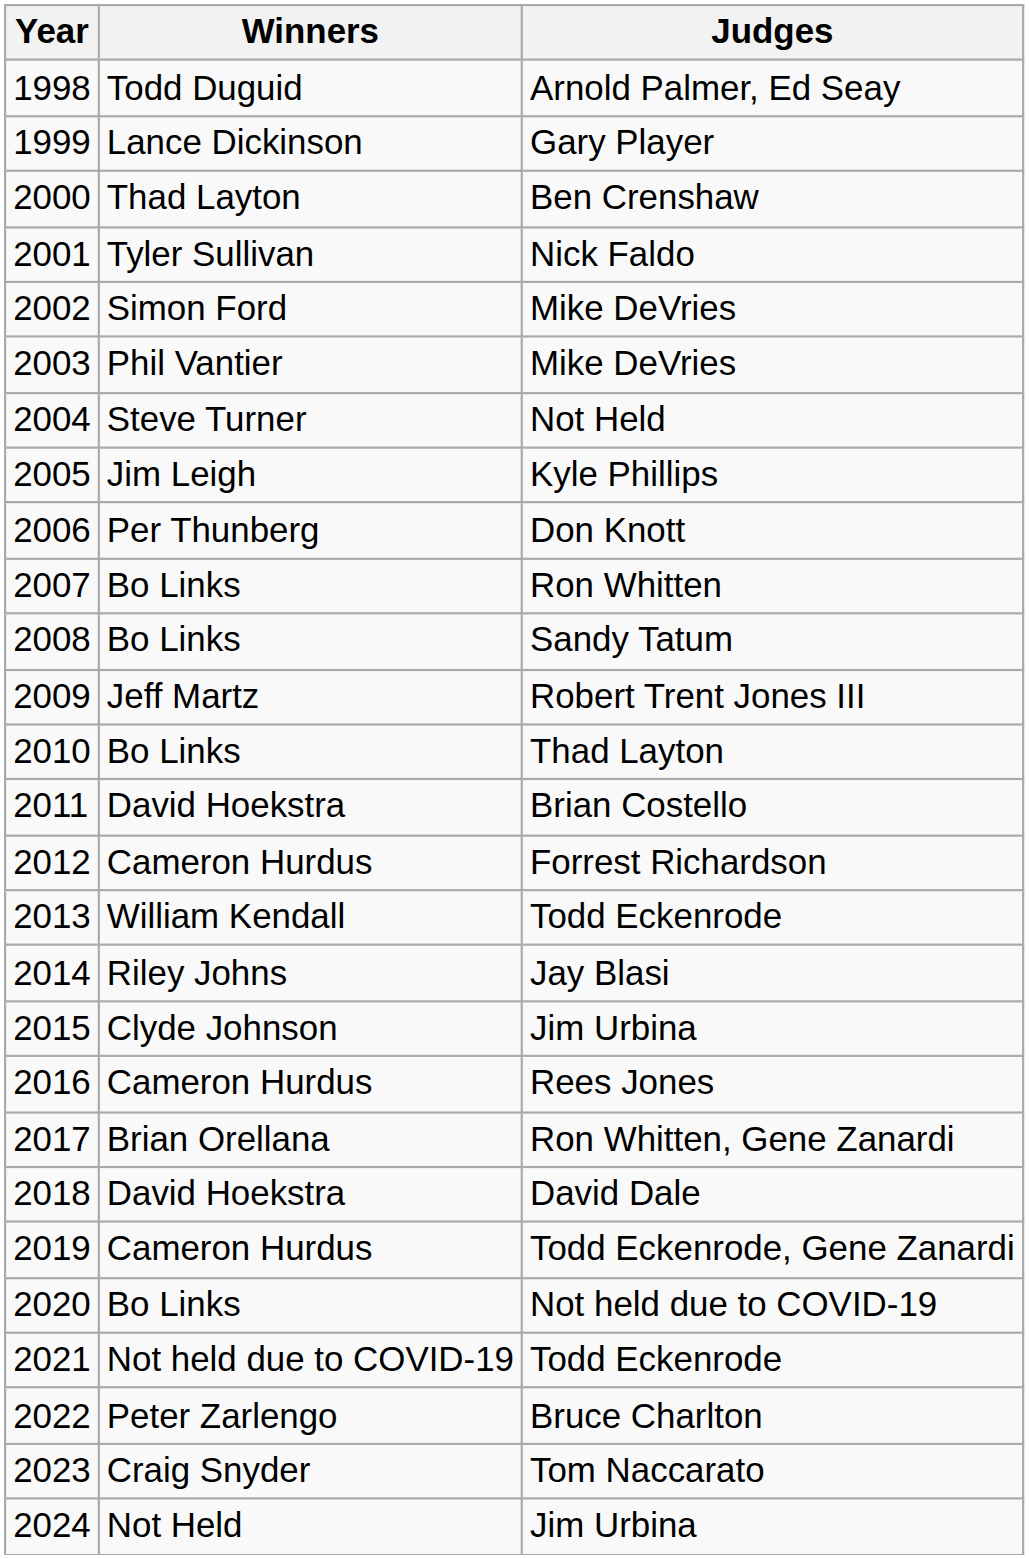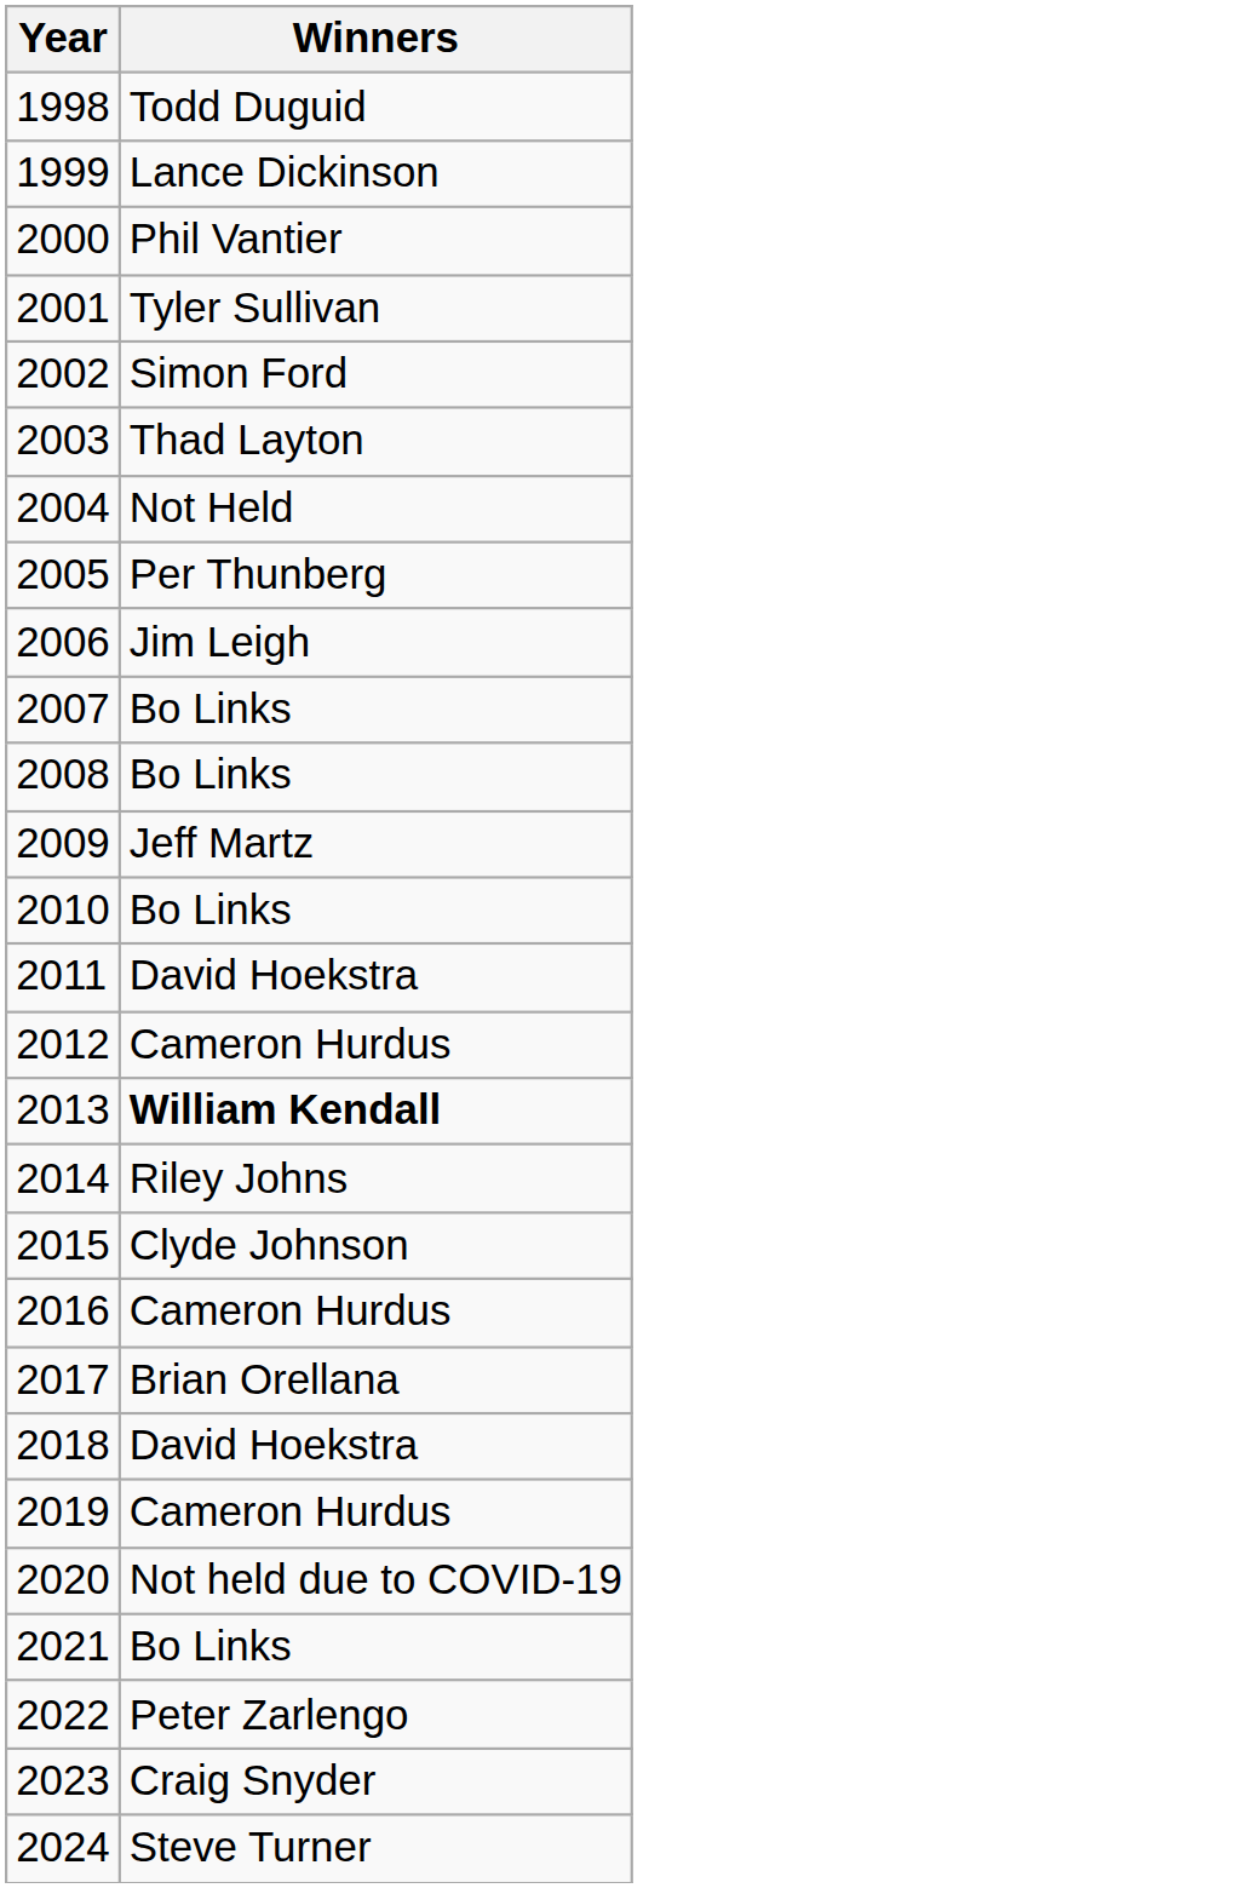- column: Judges | Arnold Palmer, Ed Seay | Gary Player | Ben Crenshaw | Nick Faldo | Mike DeVries | Mike DeVries | Not Held | Kyle Phillips | Don Knott | Ron Whitten | Sandy Tatum | Robert Trent Jones III | Thad Layton | Brian Costello | Forrest Richardson | Todd Eckenrode | Jay Blasi | Jim Urbina | Rees Jones | Ron Whitten, Gene Zanardi | David Dale | Todd Eckenrode, Gene Zanardi | Not held due to COVID-19 | Todd Eckenrode | Bruce Charlton | Tom Naccarato | Jim Urbina
2000 | Winners: Thad Layton -> Phil Vantier
2003 | Winners: Phil Vantier -> Thad Layton
2004 | Winners: Steve Turner -> Not Held
2005 | Winners: Jim Leigh -> Per Thunberg
2006 | Winners: Per Thunberg -> Jim Leigh
2013 | Winners: normal -> bold
2020 | Winners: Bo Links -> Not held due to COVID-19
2021 | Winners: Not held due to COVID-19 -> Bo Links
2024 | Winners: Not Held -> Steve Turner
